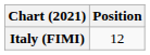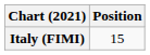Italy (FIMI) | Position: 12 -> 15
